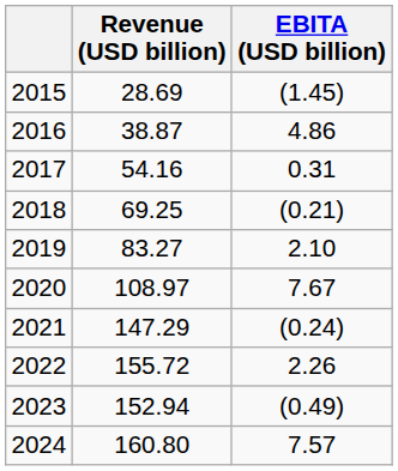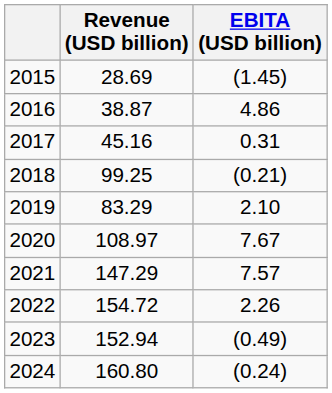2017 | Revenue (USD billion): 54.16 -> 45.16
2018 | Revenue (USD billion): 69.25 -> 99.25
2019 | Revenue (USD billion): 83.27 -> 83.29
2021 | EBITA (USD billion): (0.24) -> 7.57
2022 | Revenue (USD billion): 155.72 -> 154.72
2024 | EBITA (USD billion): 7.57 -> (0.24)
